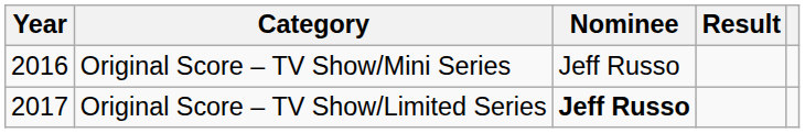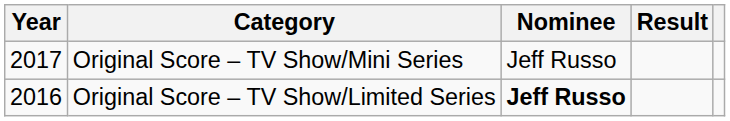Original Score – TV Show/Mini Series | Year: 2016 -> 2017
Original Score – TV Show/Limited Series | Year: 2017 -> 2016
